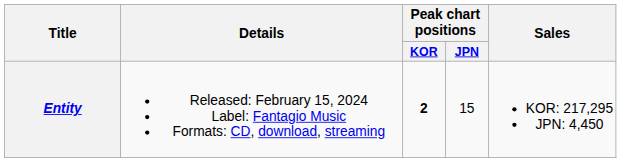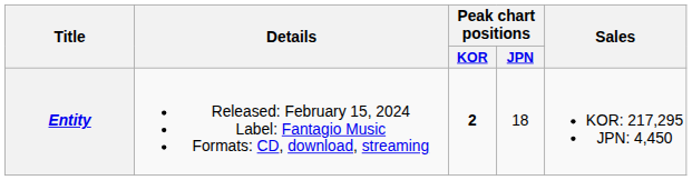Entity | Peak chart positions / JPN: 15 -> 18
